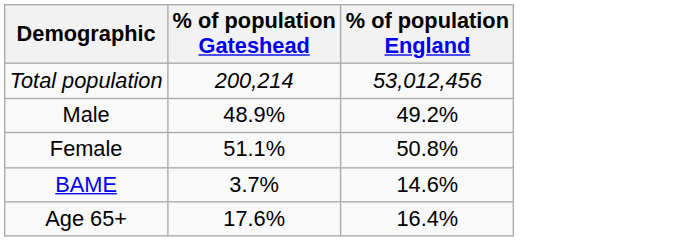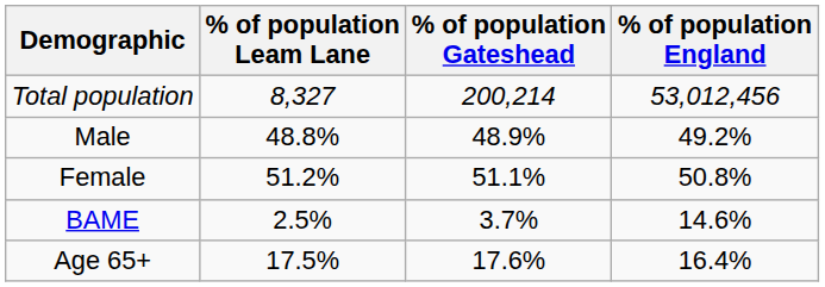+ column: % of population Leam Lane | 8,327 | 48.8% | 51.2% | 2.5% | 17.5%
